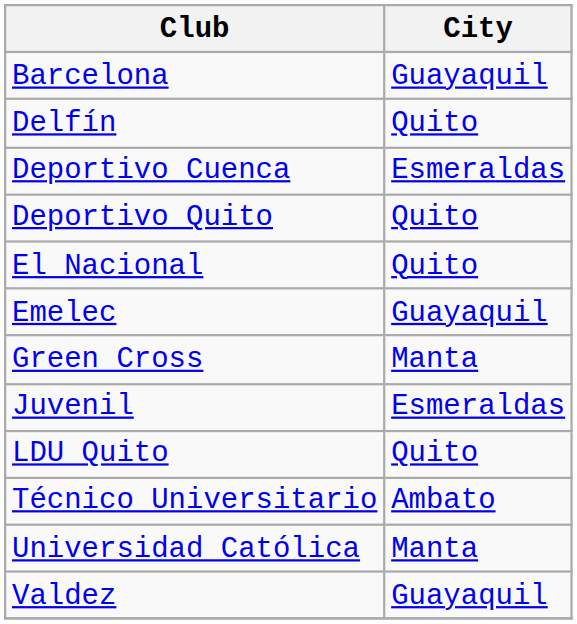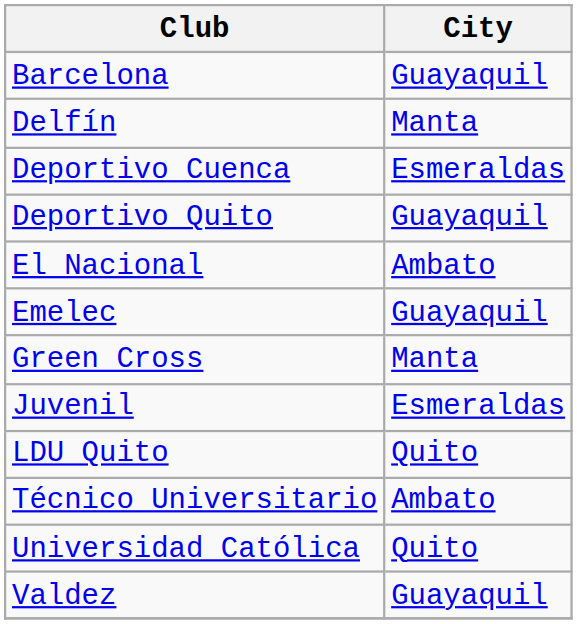Delfín | City: Quito -> Manta
Deportivo Quito | City: Quito -> Guayaquil
El Nacional | City: Quito -> Ambato
Universidad Católica | City: Manta -> Quito
